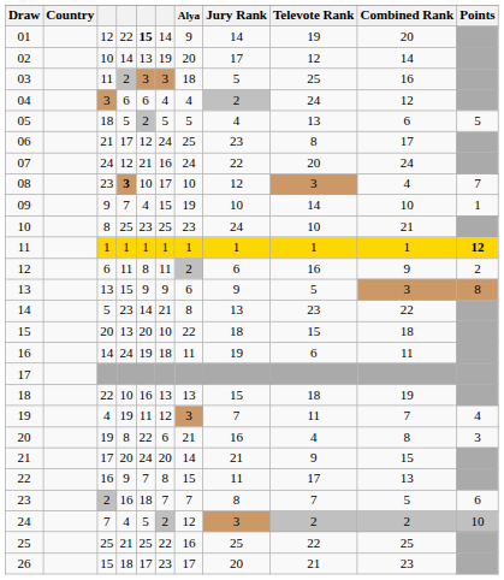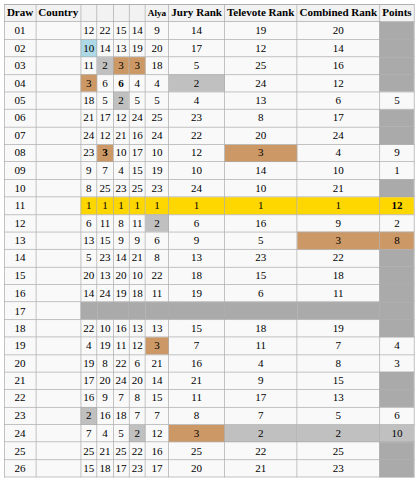01 | column 5: bold -> normal
02 | column 3: no background -> lightblue background
04 | column 5: normal -> bold
08 | Points: 7 -> 9
